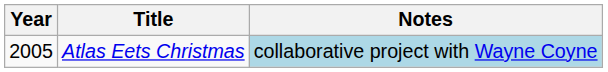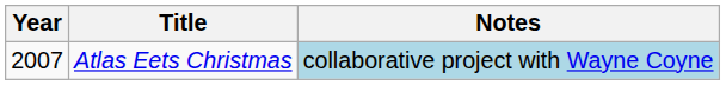Atlas Eets Christmas | Year: 2005 -> 2007
